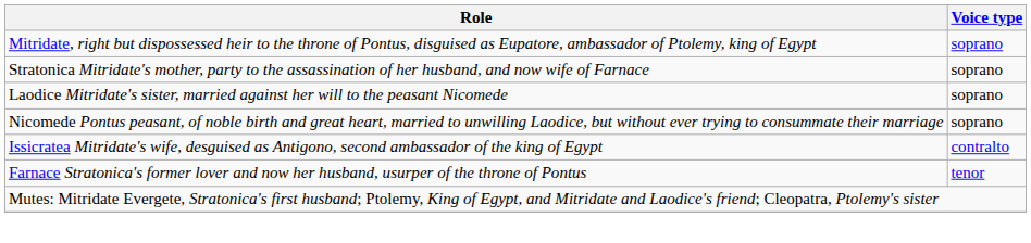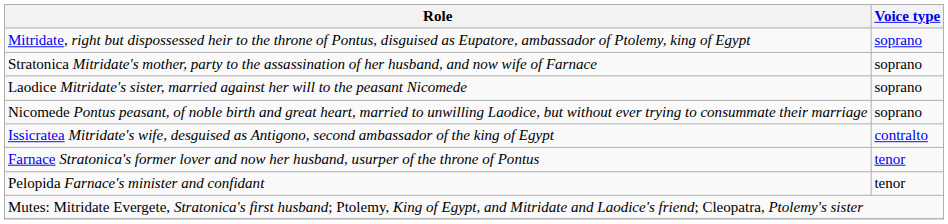+ row: Pelopida Farnace's minister and confidant | tenor
